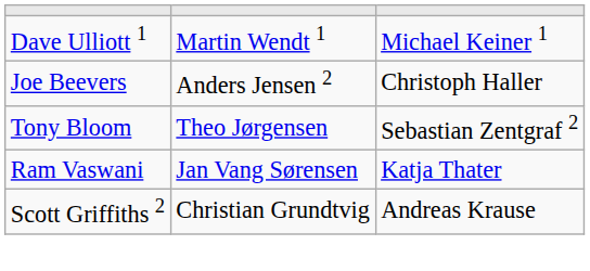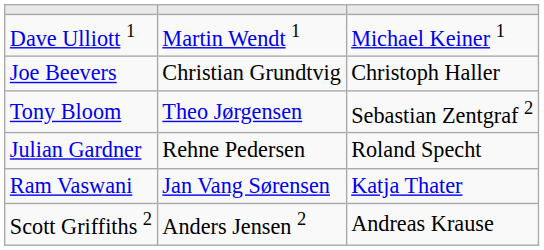Joe Beevers | column 2: Anders Jensen 2 -> Christian Grundtvig
+ row: Julian Gardner | Rehne Pedersen | Roland Specht
Scott Griffiths 2 | column 2: Christian Grundtvig -> Anders Jensen 2
